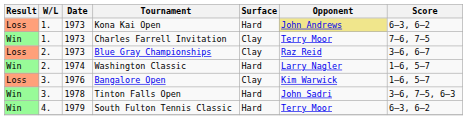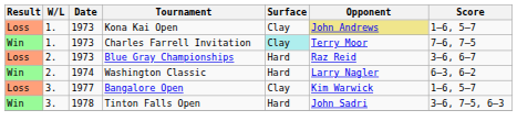Kona Kai Open | Surface: Hard -> Clay
Kona Kai Open | Score: 6–3, 6–2 -> 1–6, 5–7
Charles Farrell Invitation | Surface: no background -> paleturquoise background
Blue Gray Championships | Surface: Clay -> Hard
Washington Classic | Score: 1–6, 5–7 -> 6–3, 6–2
Bangalore Open | Date: 1976 -> 1977
- row: Win | 4. | 1979 | South Fulton Tennis Classic | Hard | Terry Moor | 6–3, 6–2
